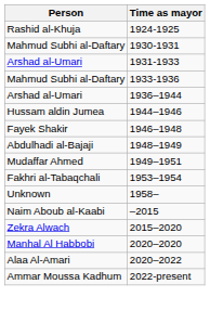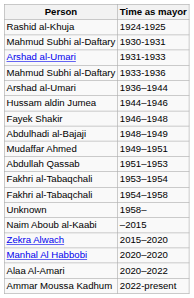+ row: Abdullah Qassab | 1951–1953
+ row: Fakhri al-Tabaqchali | 1954–1958
